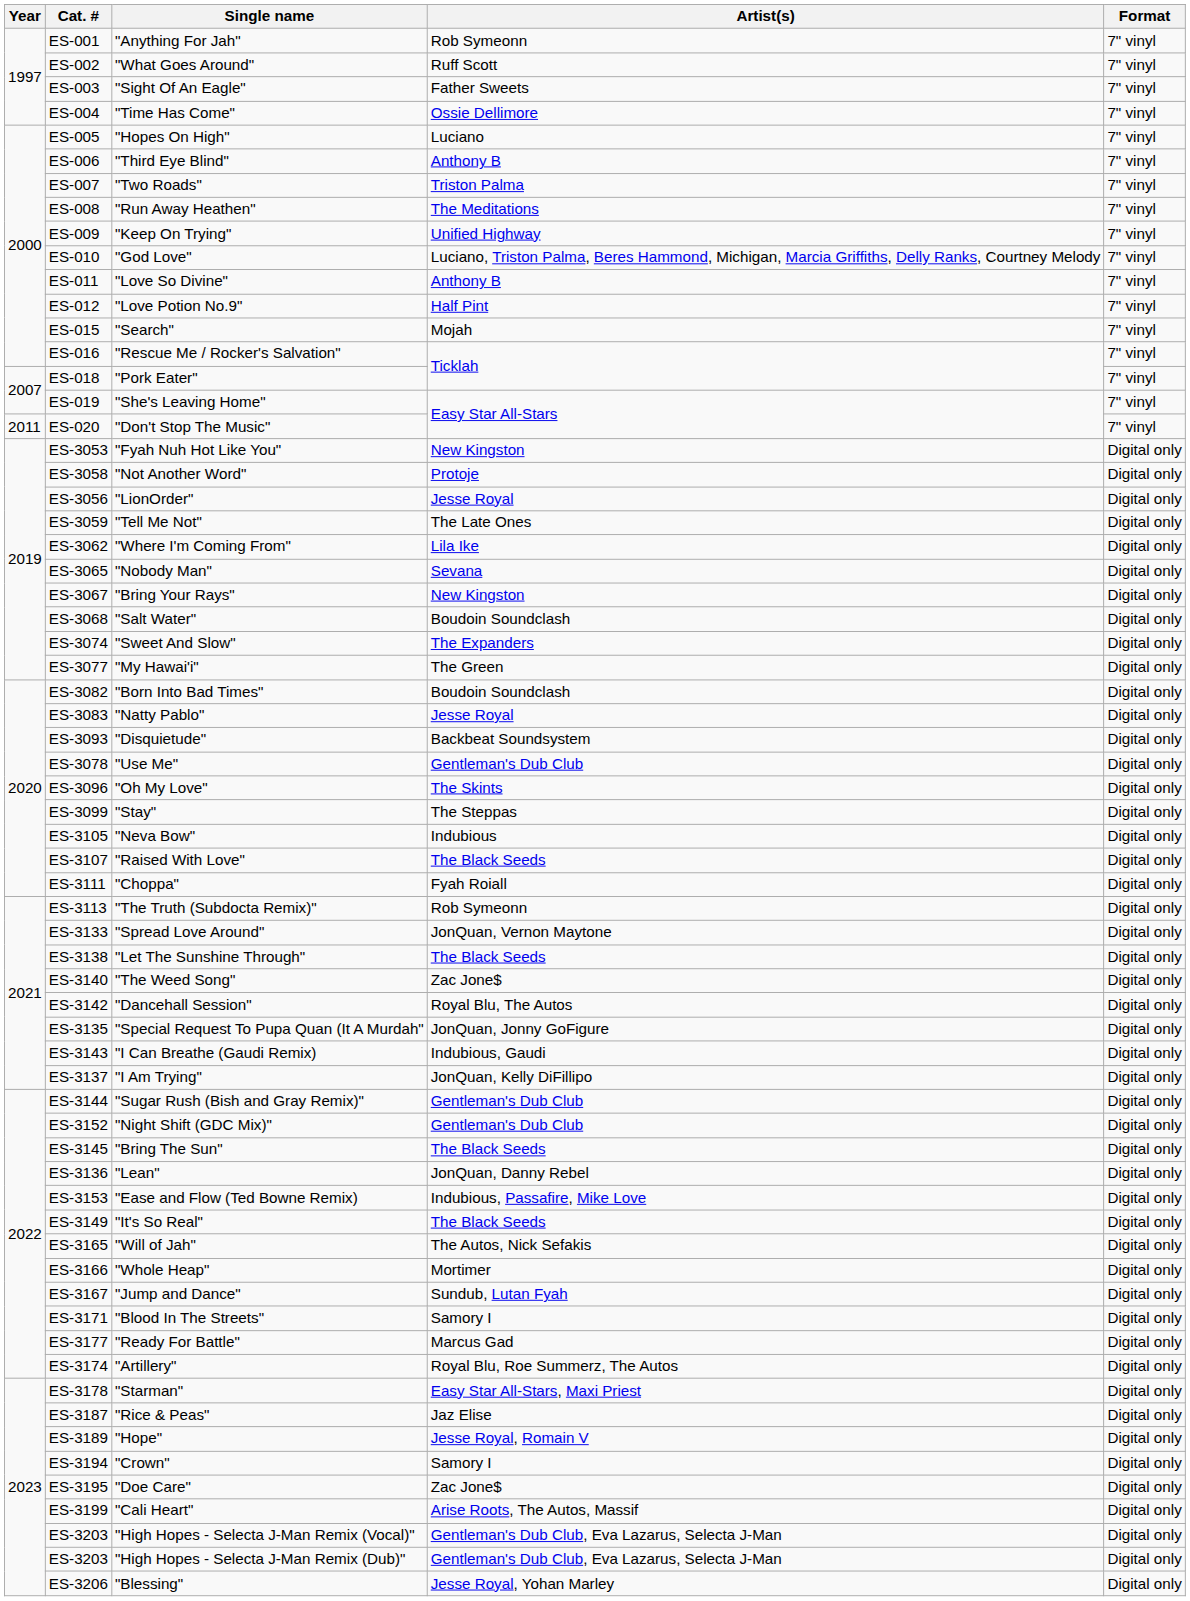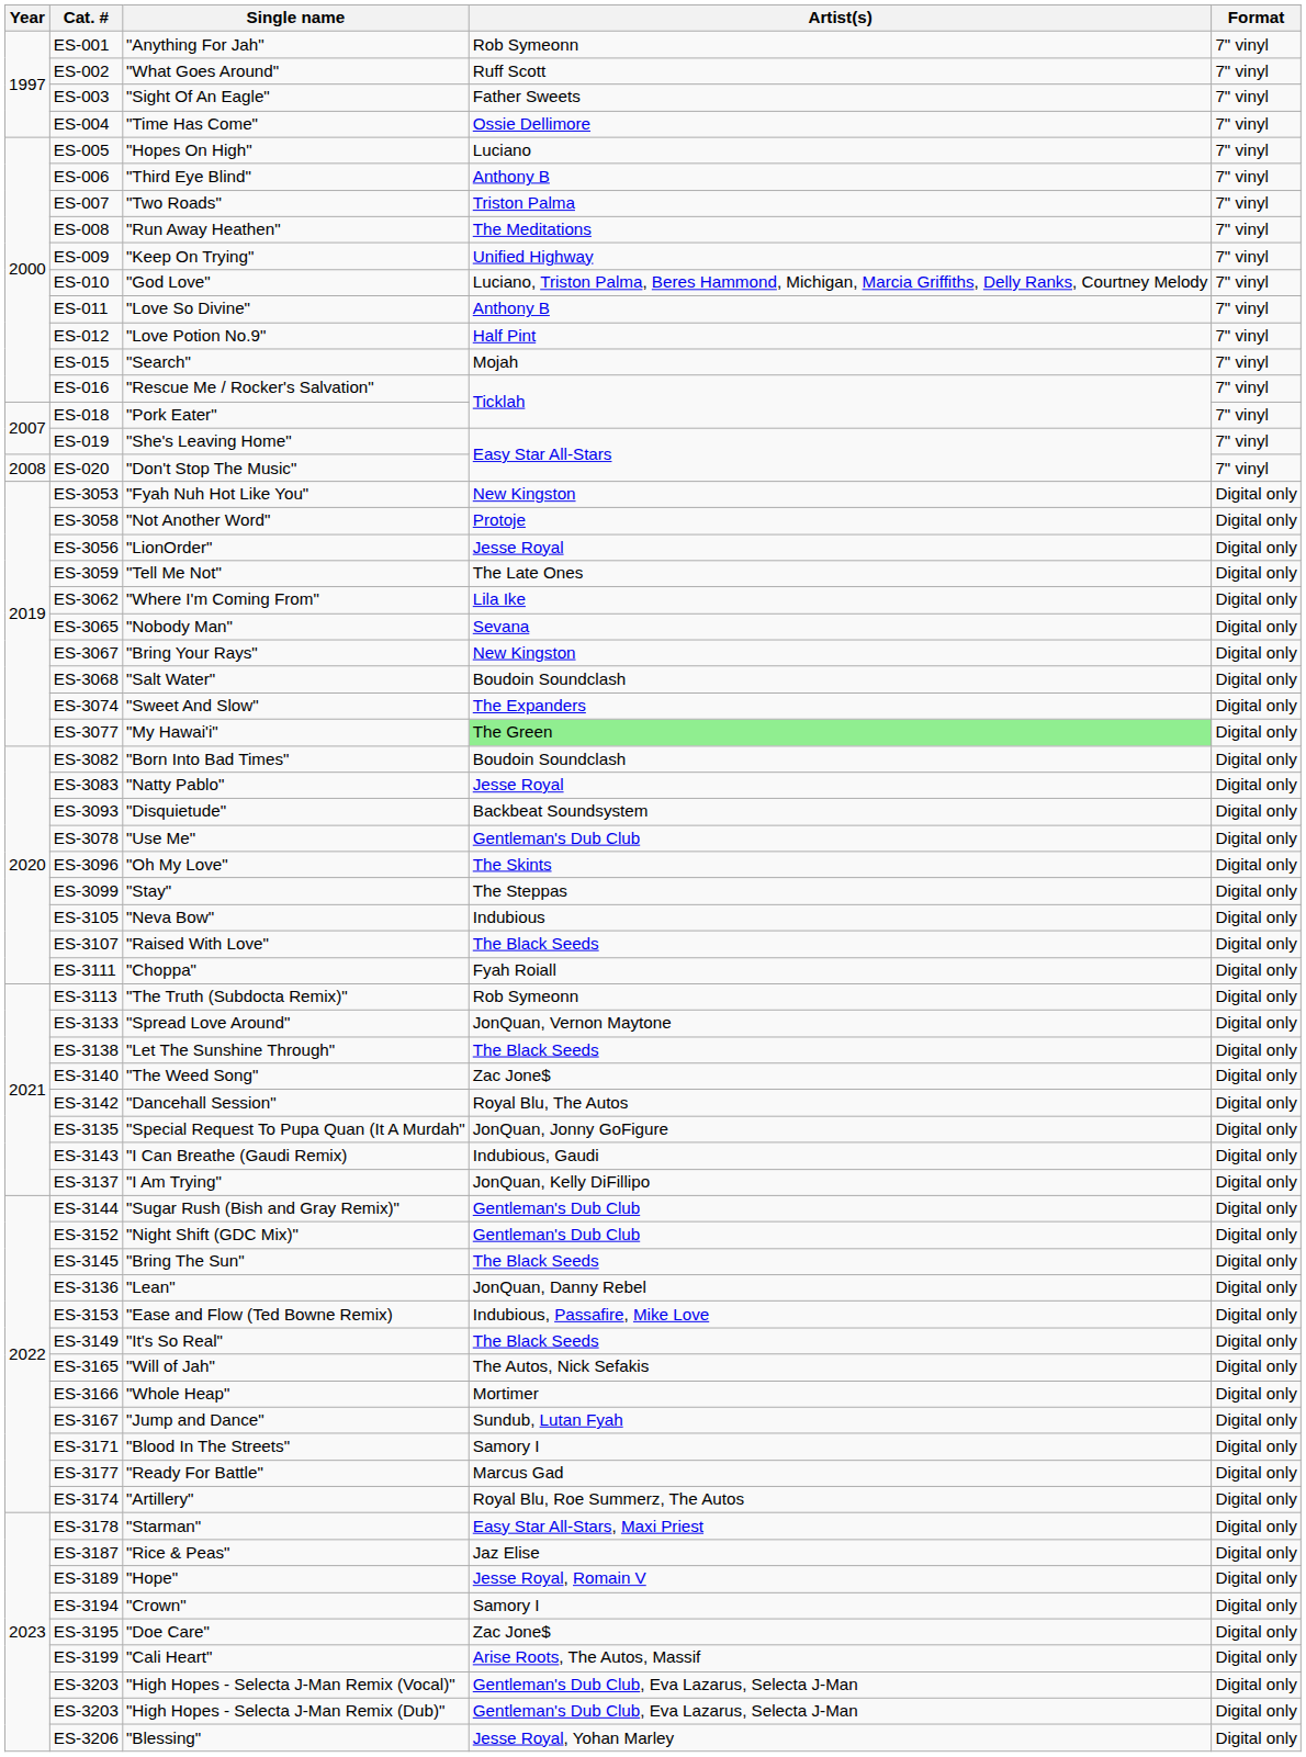"Don't Stop The Music" | Year: 2011 -> 2008
"My Hawai'i" | Artist(s): no background -> lightgreen background
